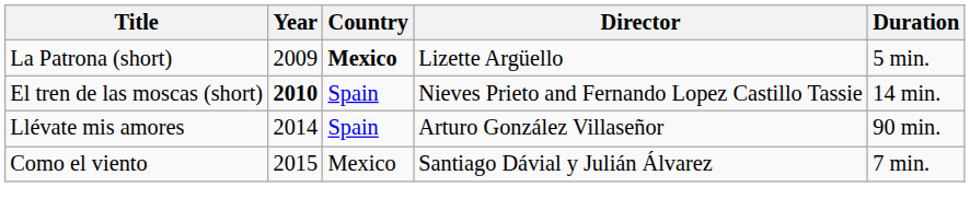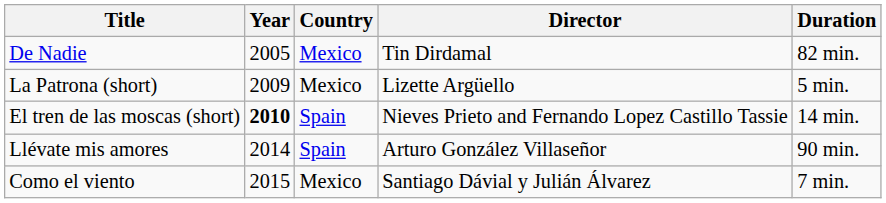+ row: De Nadie | 2005 | Mexico | Tin Dirdamal | 82 min.
La Patrona (short) | Country: bold -> normal
